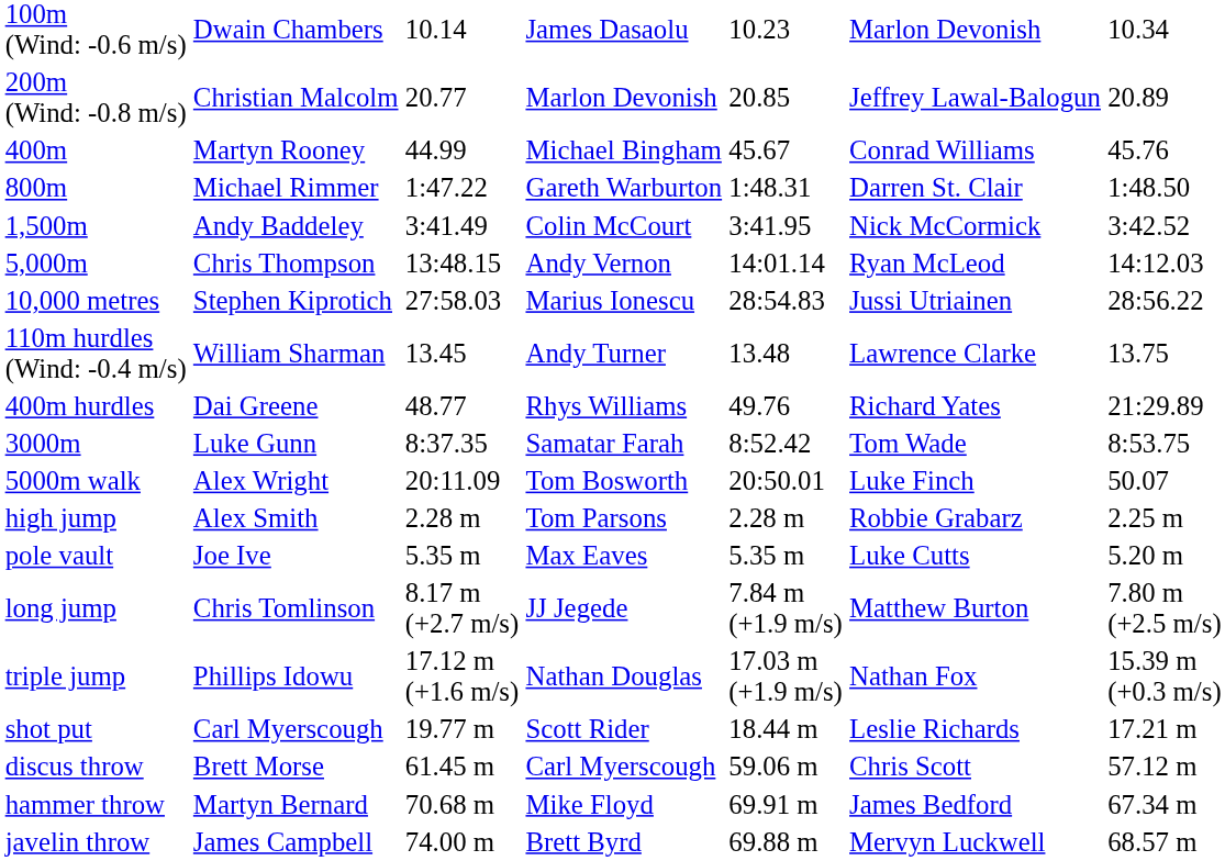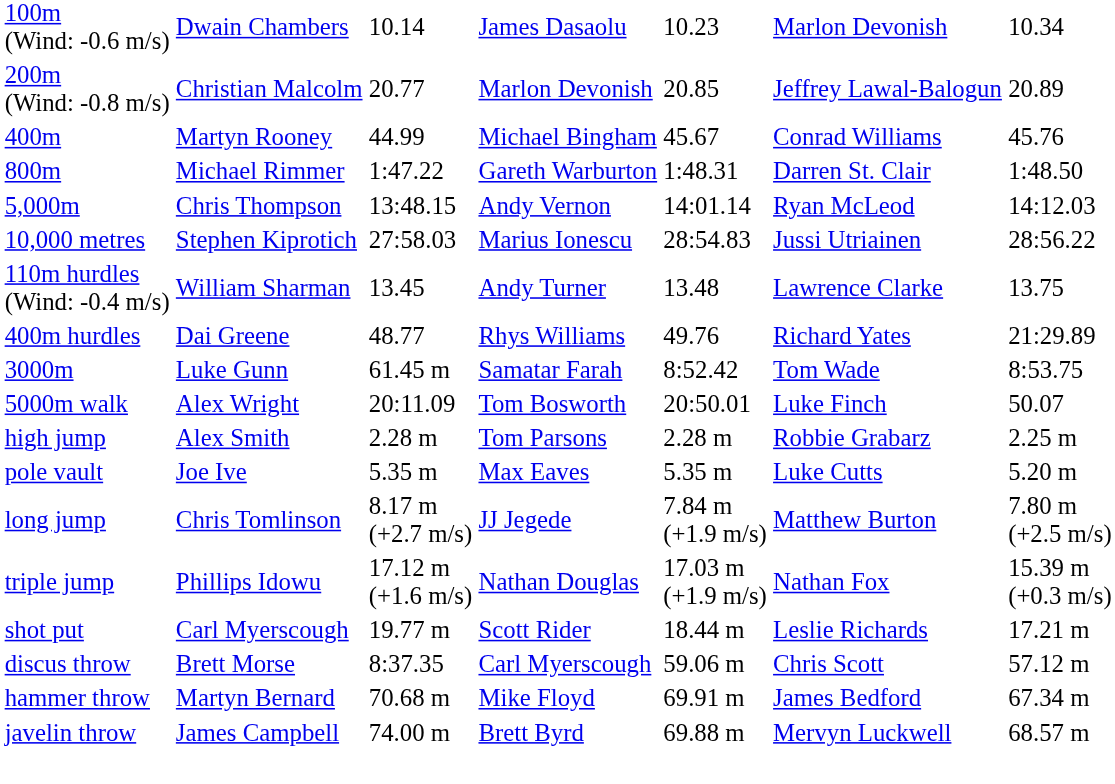- row: 1,500m | Andy Baddeley | 3:41.49 | Colin McCourt | 3:41.95 | Nick McCormick | 3:42.52
3000m | column 3: 8:37.35 -> 61.45 m
discus throw | column 3: 61.45 m -> 8:37.35
